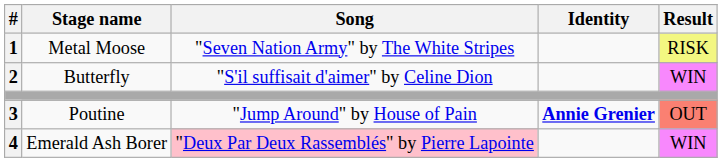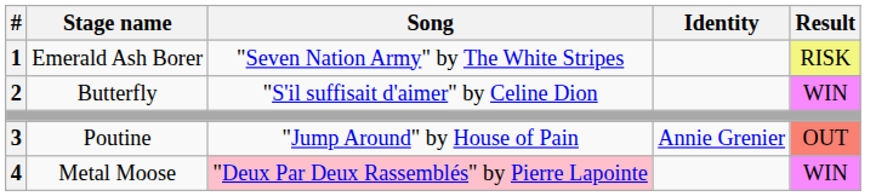1 | Stage name: Metal Moose -> Emerald Ash Borer
3 | Identity: bold -> normal
4 | Stage name: Emerald Ash Borer -> Metal Moose
